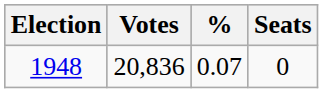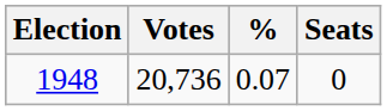1948 | Votes: 20,836 -> 20,736
